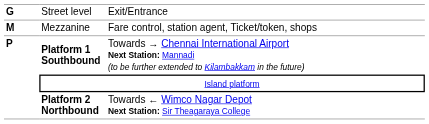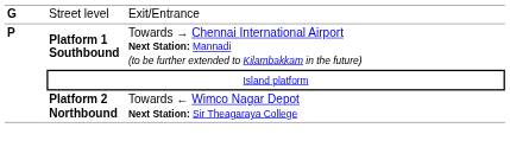- row: M | Mezzanine | Fare control, station agent, Ticket/token, shops
